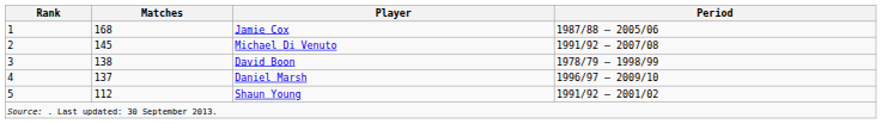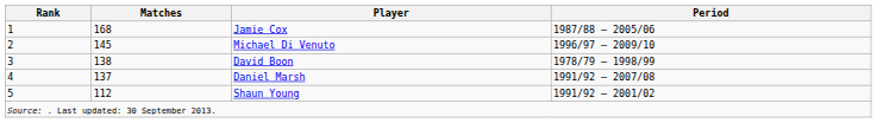Michael Di Venuto | Period: 1991/92 – 2007/08 -> 1996/97 – 2009/10
Daniel Marsh | Period: 1996/97 – 2009/10 -> 1991/92 – 2007/08
